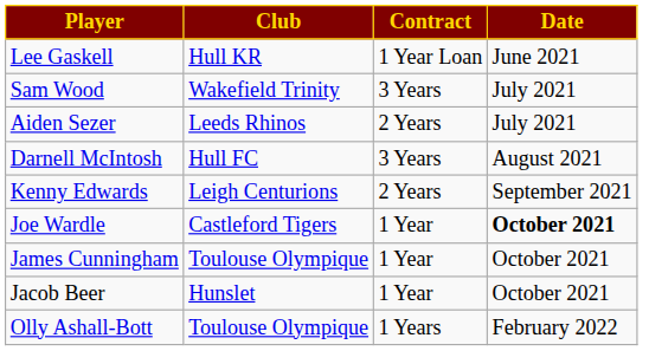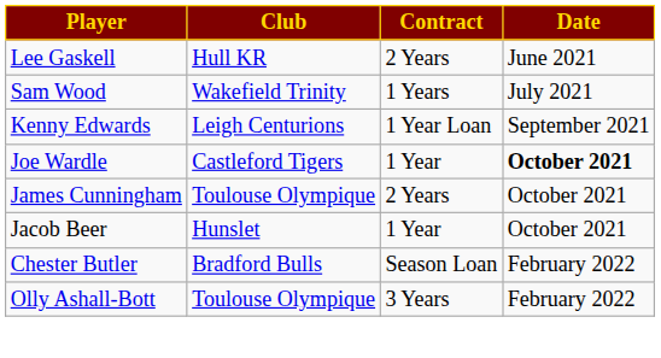Lee Gaskell | Contract: 1 Year Loan -> 2 Years
Sam Wood | Contract: 3 Years -> 1 Years
- row: Aiden Sezer | Leeds Rhinos | 2 Years | July 2021
- row: Darnell McIntosh | Hull FC | 3 Years | August 2021
Kenny Edwards | Contract: 2 Years -> 1 Year Loan
James Cunningham | Contract: 1 Year -> 2 Years
+ row: Chester Butler | Bradford Bulls | Season Loan | February 2022
Olly Ashall-Bott | Contract: 1 Years -> 3 Years
